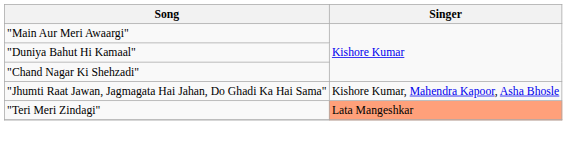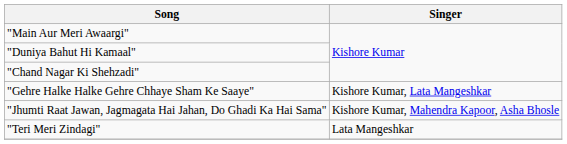+ row: "Gehre Halke Halke Gehre Chhaye Sham Ke Saaye" | Kishore Kumar, Lata Mangeshkar
"Teri Meri Zindagi" | Singer: lightsalmon background -> no background
